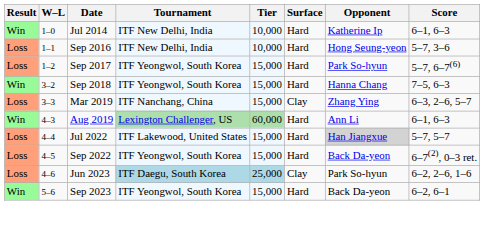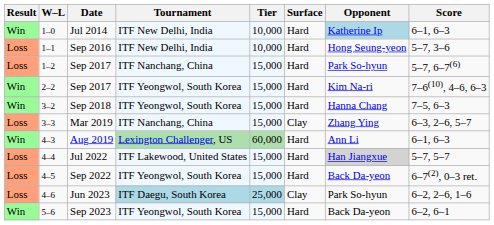Jul 2014 | Opponent: no background -> lightblue background
1–2 / Sep 2017 | Tournament: ITF Yeongwol, South Korea -> ITF Nanchang, China
+ row: Win | 2–2 | Sep 2017 | ITF Yeongwol, South Korea | 15,000 | Hard | Kim Na-ri | 7–6(10), 4–6, 6–3
